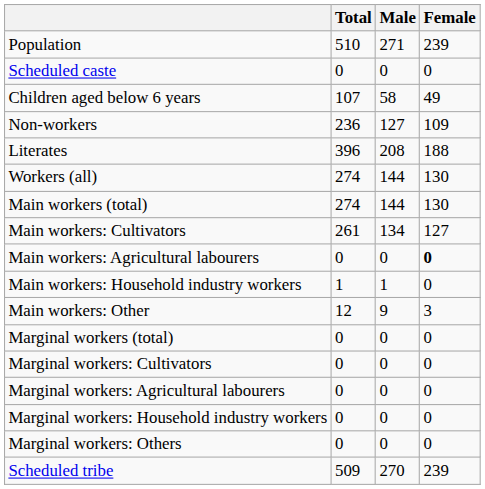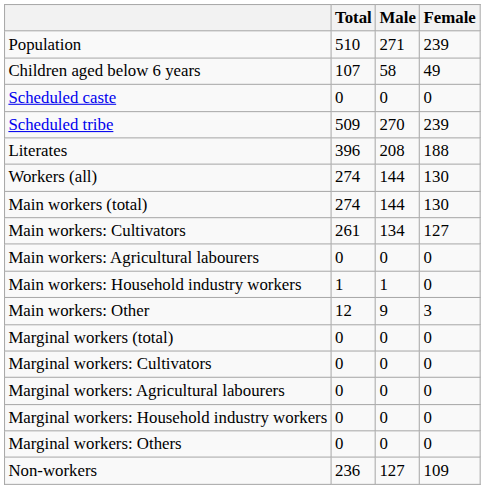rows swapped: Children aged below 6 years <-> Scheduled caste
rows swapped: Scheduled tribe <-> Non-workers
Main workers: Agricultural labourers | Female: bold -> normal
